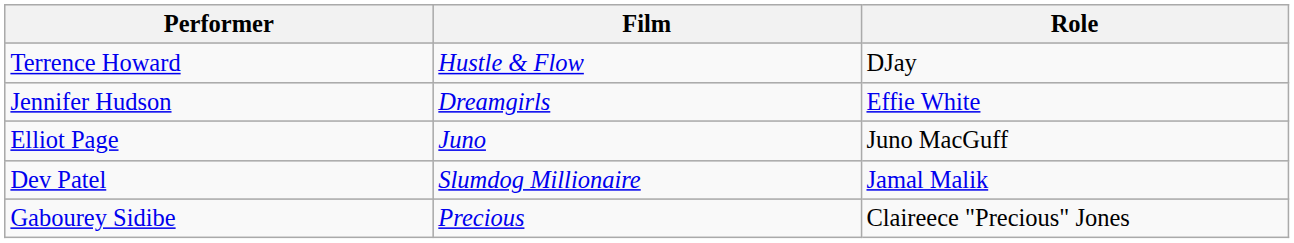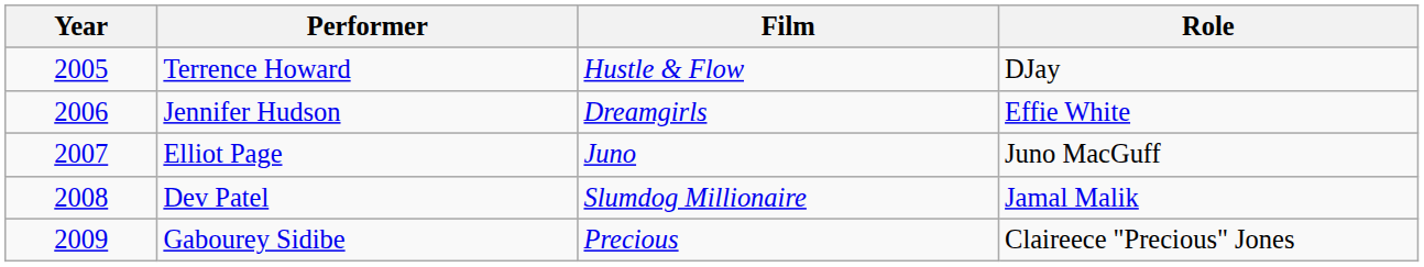+ column: Year | 2005 | 2006 | 2007 | 2008 | 2009
